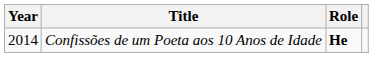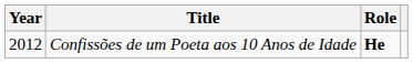Confissões de um Poeta aos 10 Anos de Idade | Year: 2014 -> 2012
